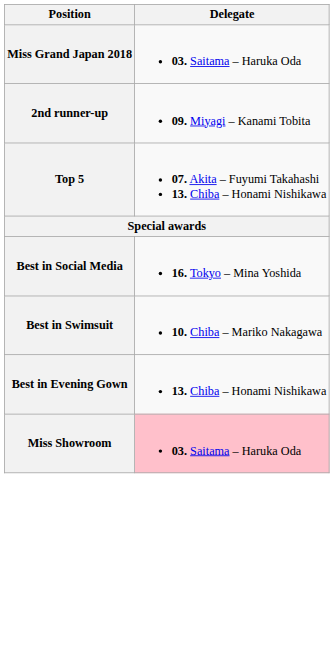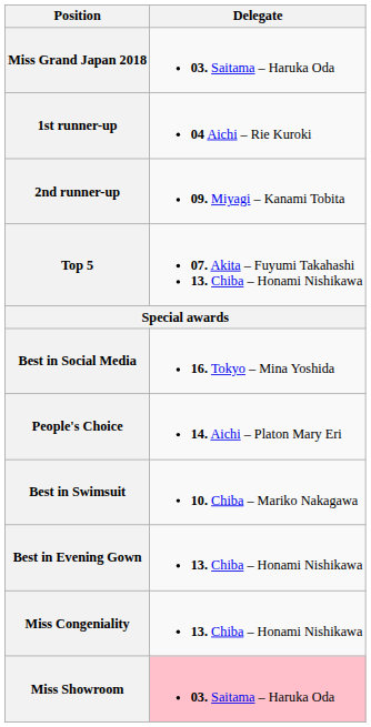+ row: 1st runner-up | 04 Aichi – Rie Kuroki
+ row: People's Choice | 14. Aichi – Platon Mary Eri
+ row: Miss Congeniality | 13. Chiba – Honami Nishikawa
